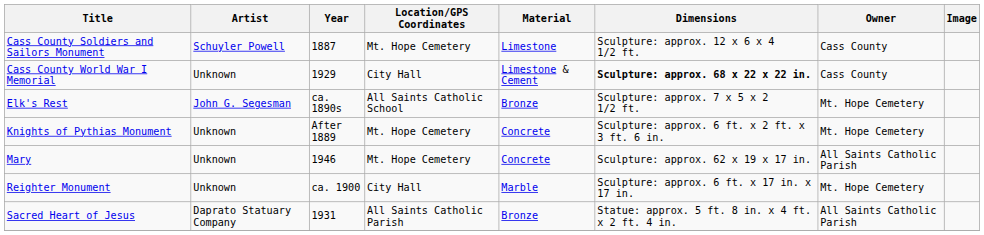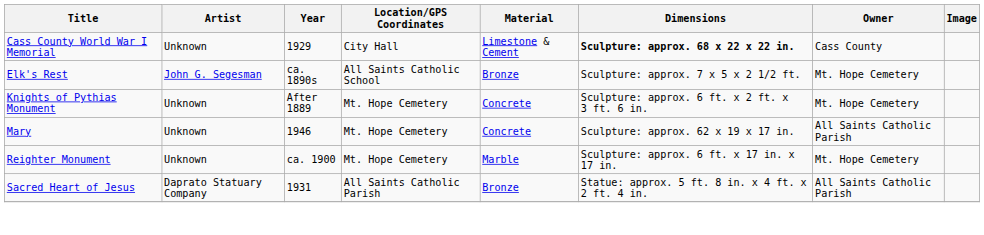- row: Cass County Soldiers and Sailors Monument | Schuyler Powell | 1887 | Mt. Hope Cemetery | Limestone | Sculpture: approx. 12 x 6 x 4 1/2 ft. | Cass County
Reighter Monument | Location/GPS Coordinates: City Hall -> Mt. Hope Cemetery
